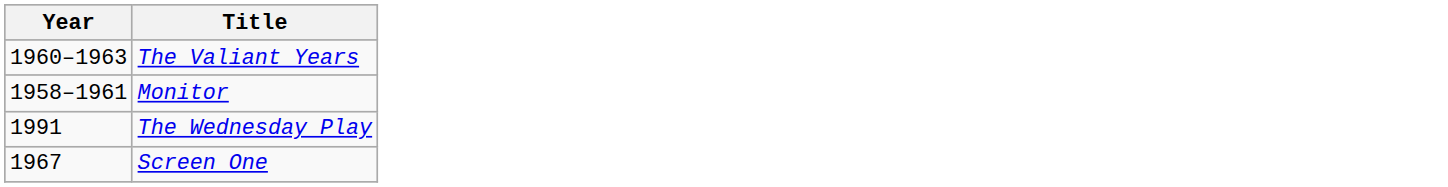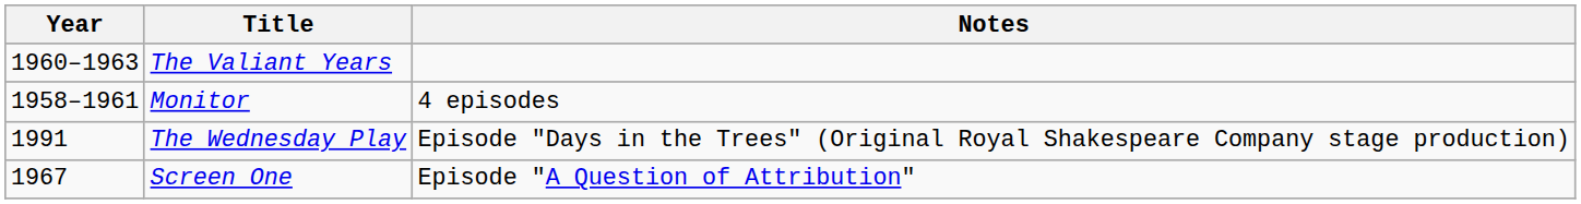+ column: Notes | 4 episodes | Episode "Days in the Trees" (Original Royal Shakespeare Company stage production) | Episode "A Question of Attribution"
